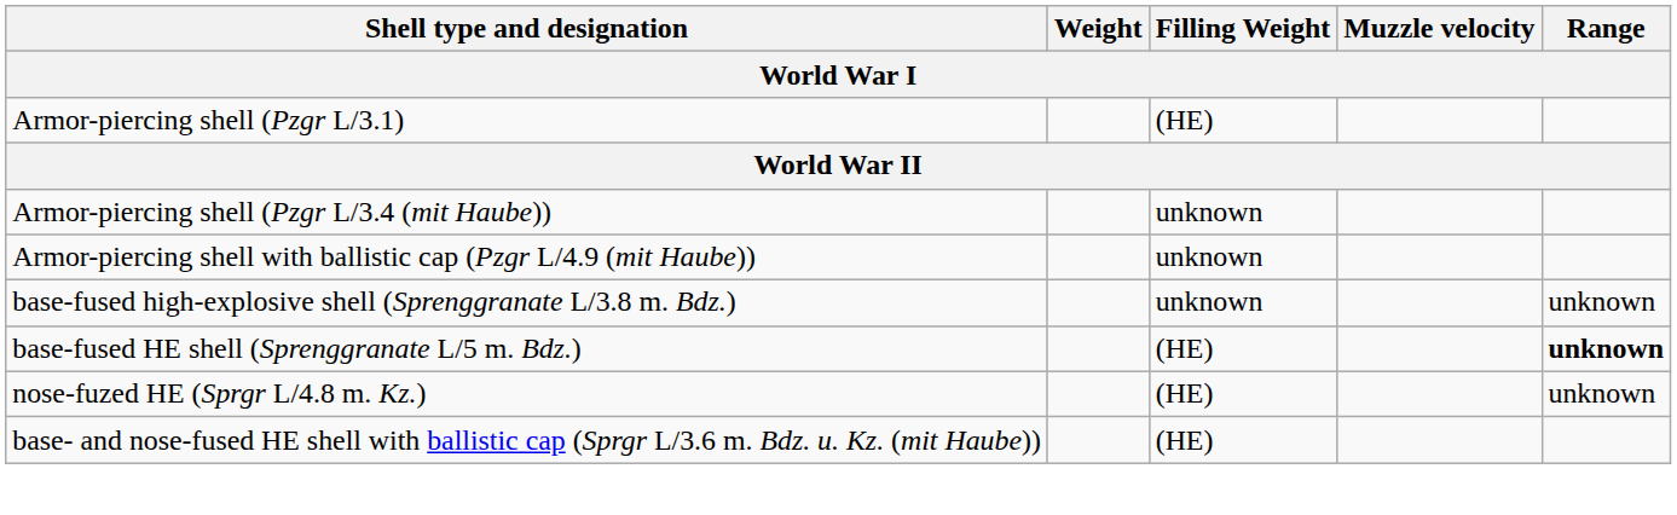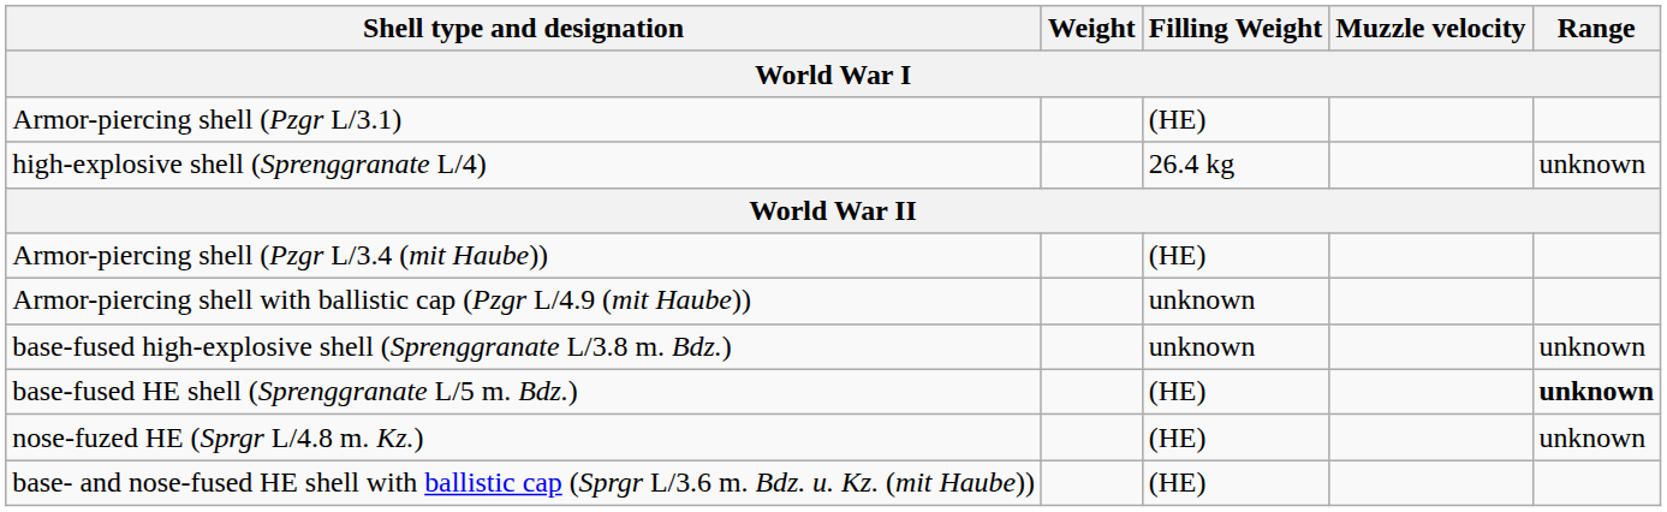+ row: high-explosive shell (Sprenggranate L/4) | 26.4 kg | unknown
Armor-piercing shell (Pzgr L/3.4 (mit Haube)) | Filling Weight: unknown -> (HE)
